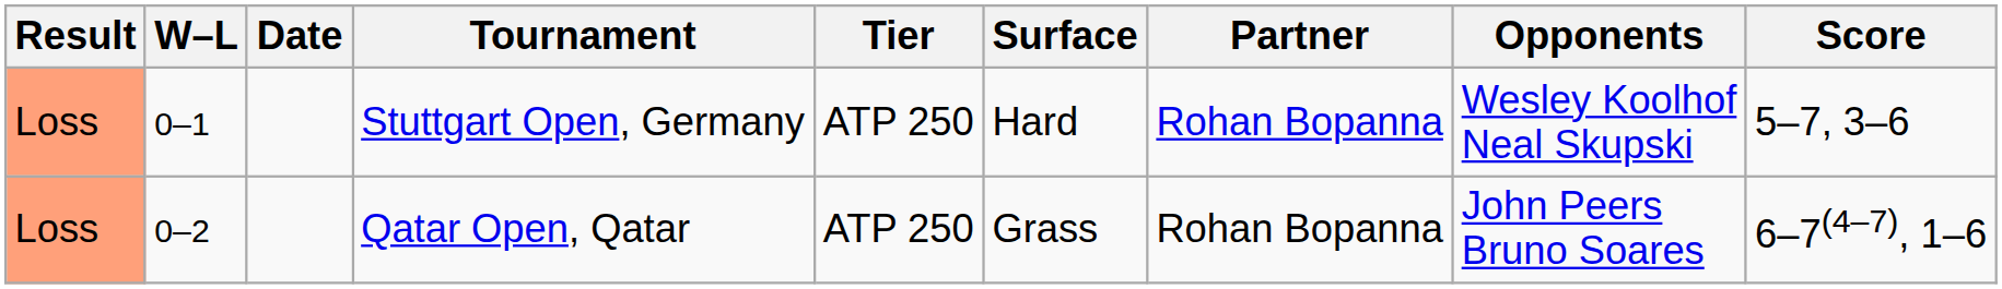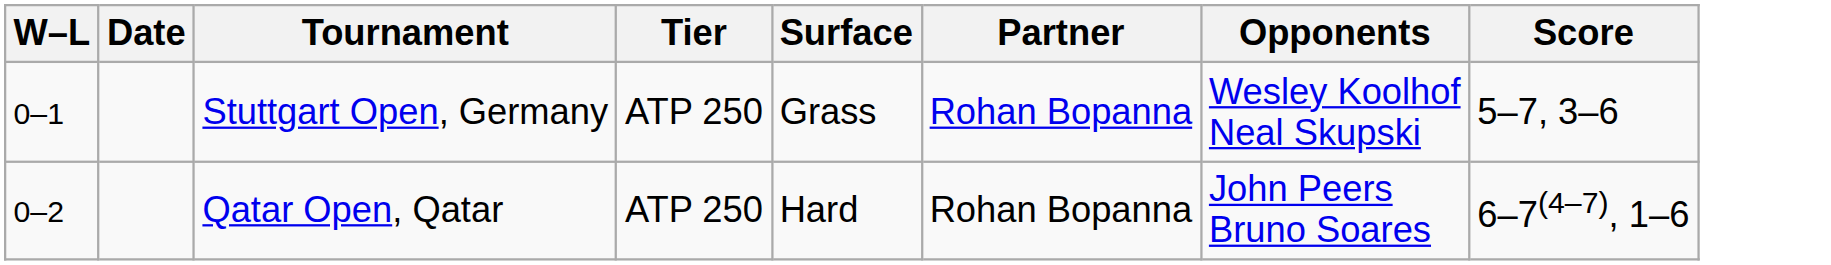- column: Result | Loss | Loss
Stuttgart Open, Germany | Surface: Hard -> Grass
Qatar Open, Qatar | Surface: Grass -> Hard
